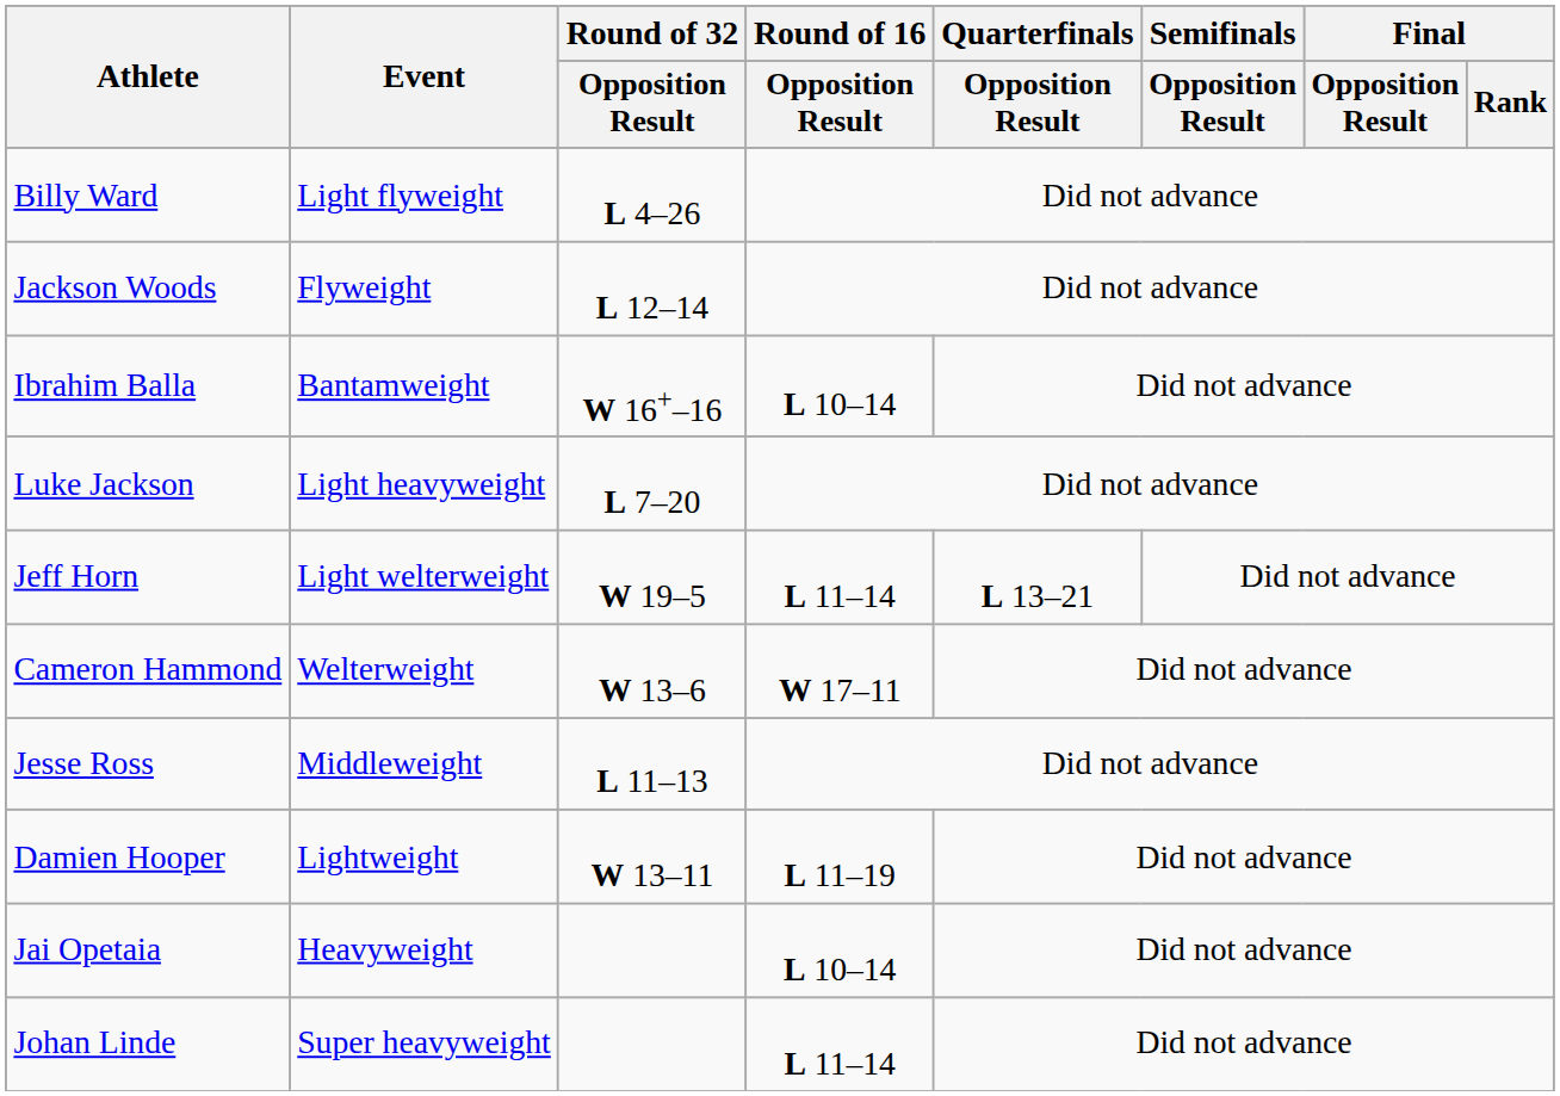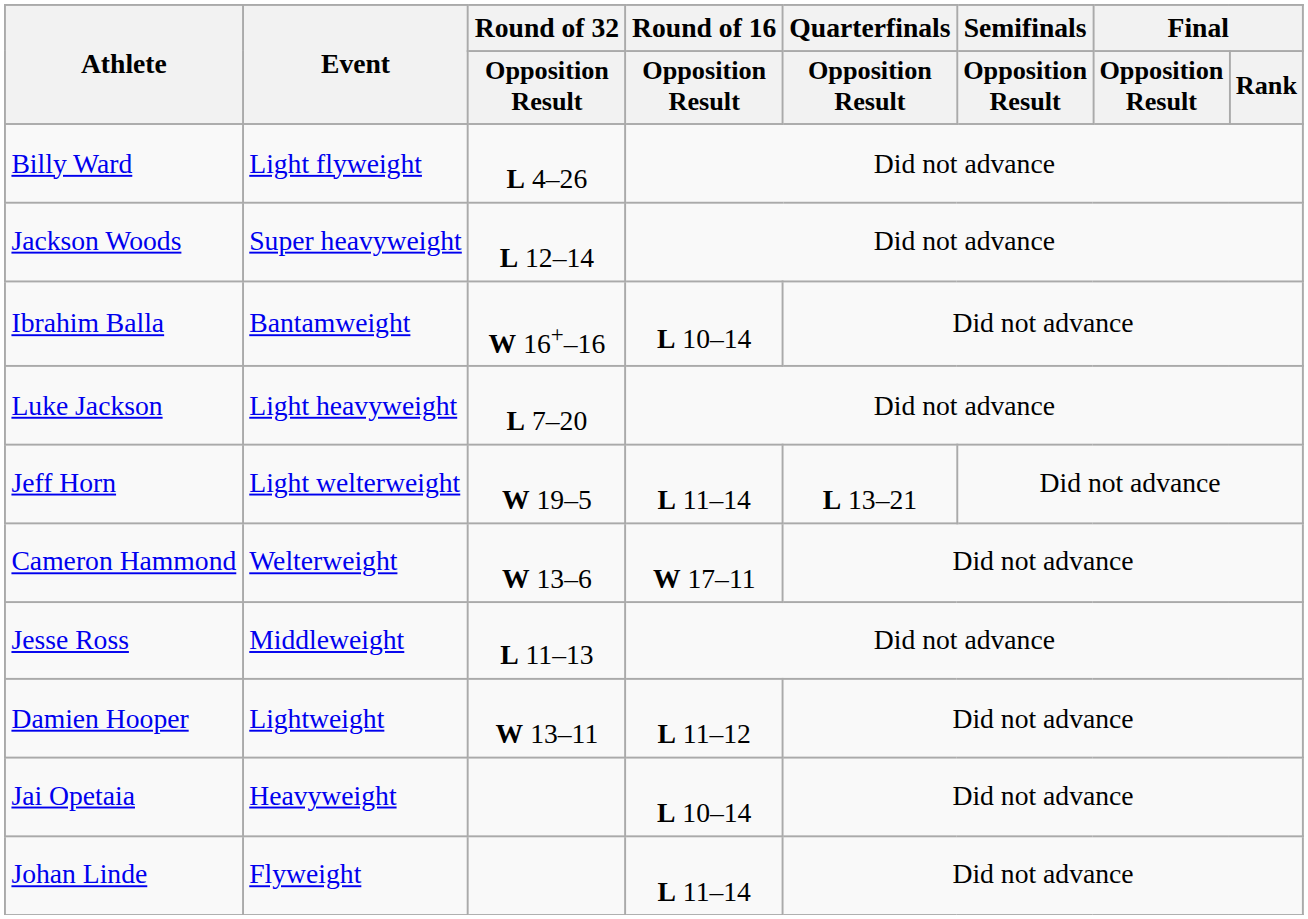Jackson Woods | Event: Flyweight -> Super heavyweight
Damien Hooper | Round of 16 / Opposition Result: L 11–19 -> L 11–12
Johan Linde | Event: Super heavyweight -> Flyweight
